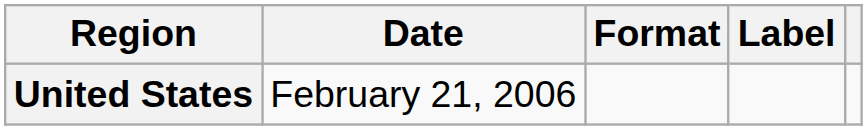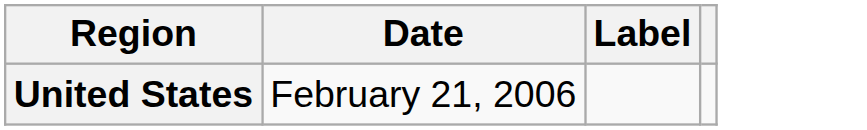- column: Format
